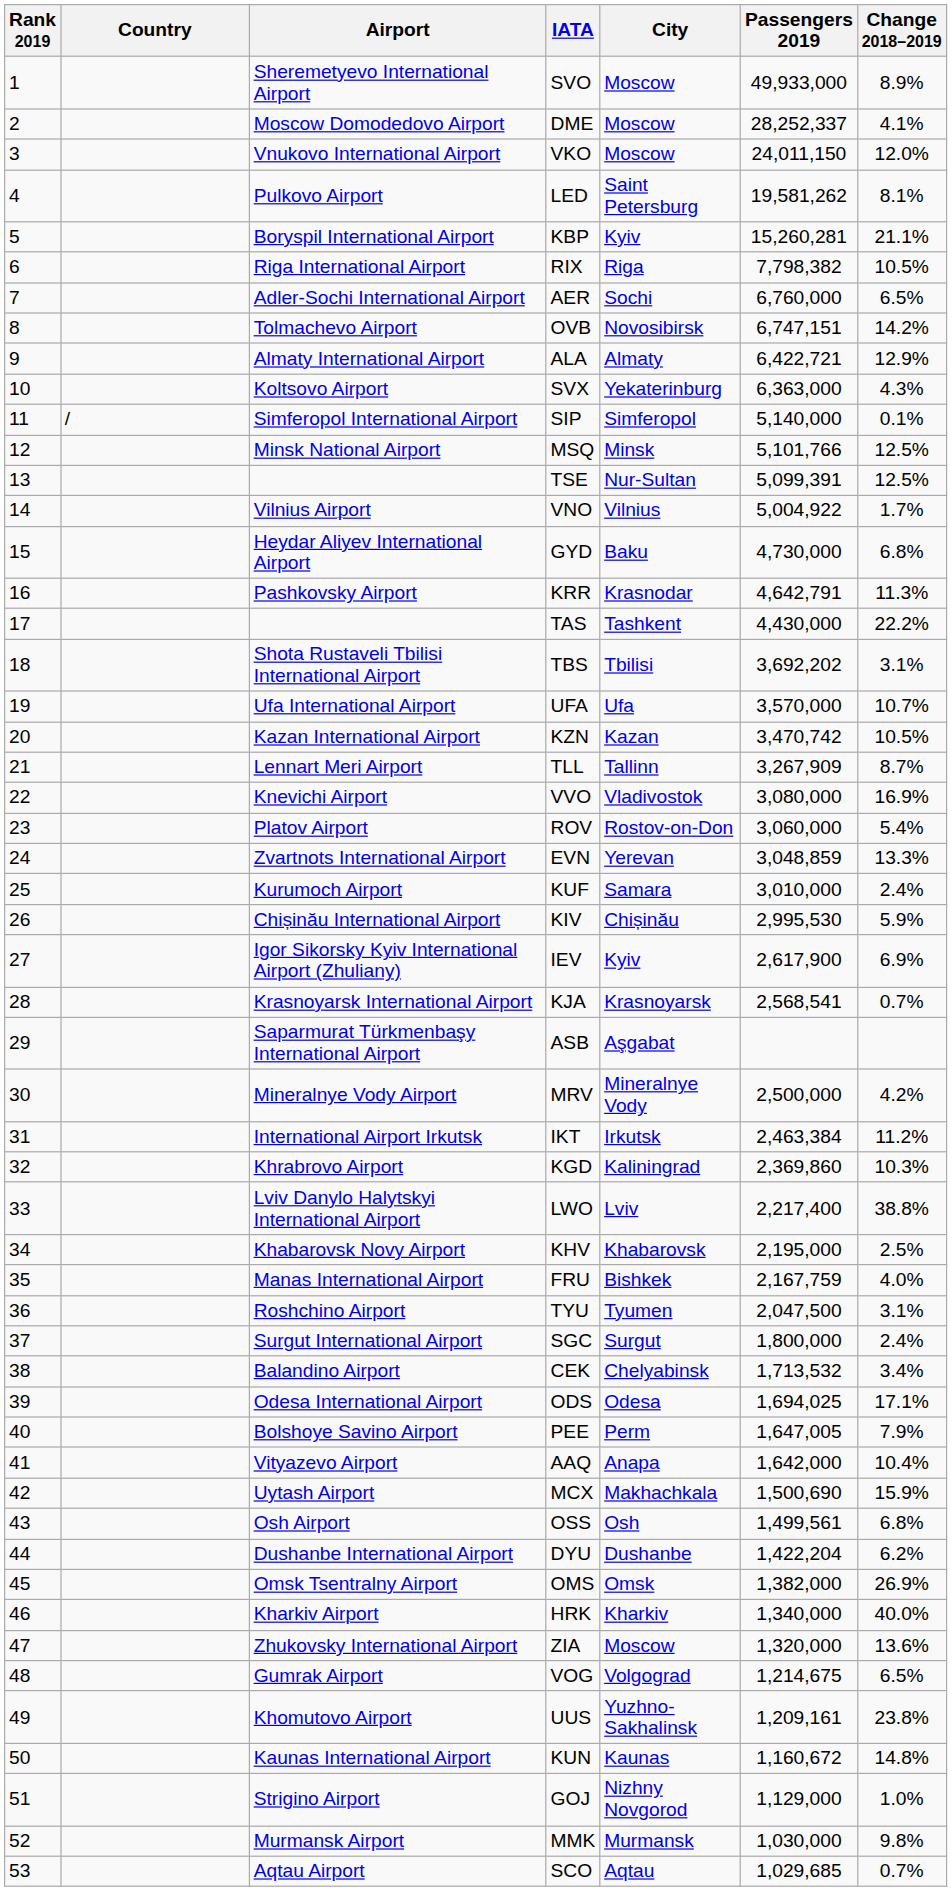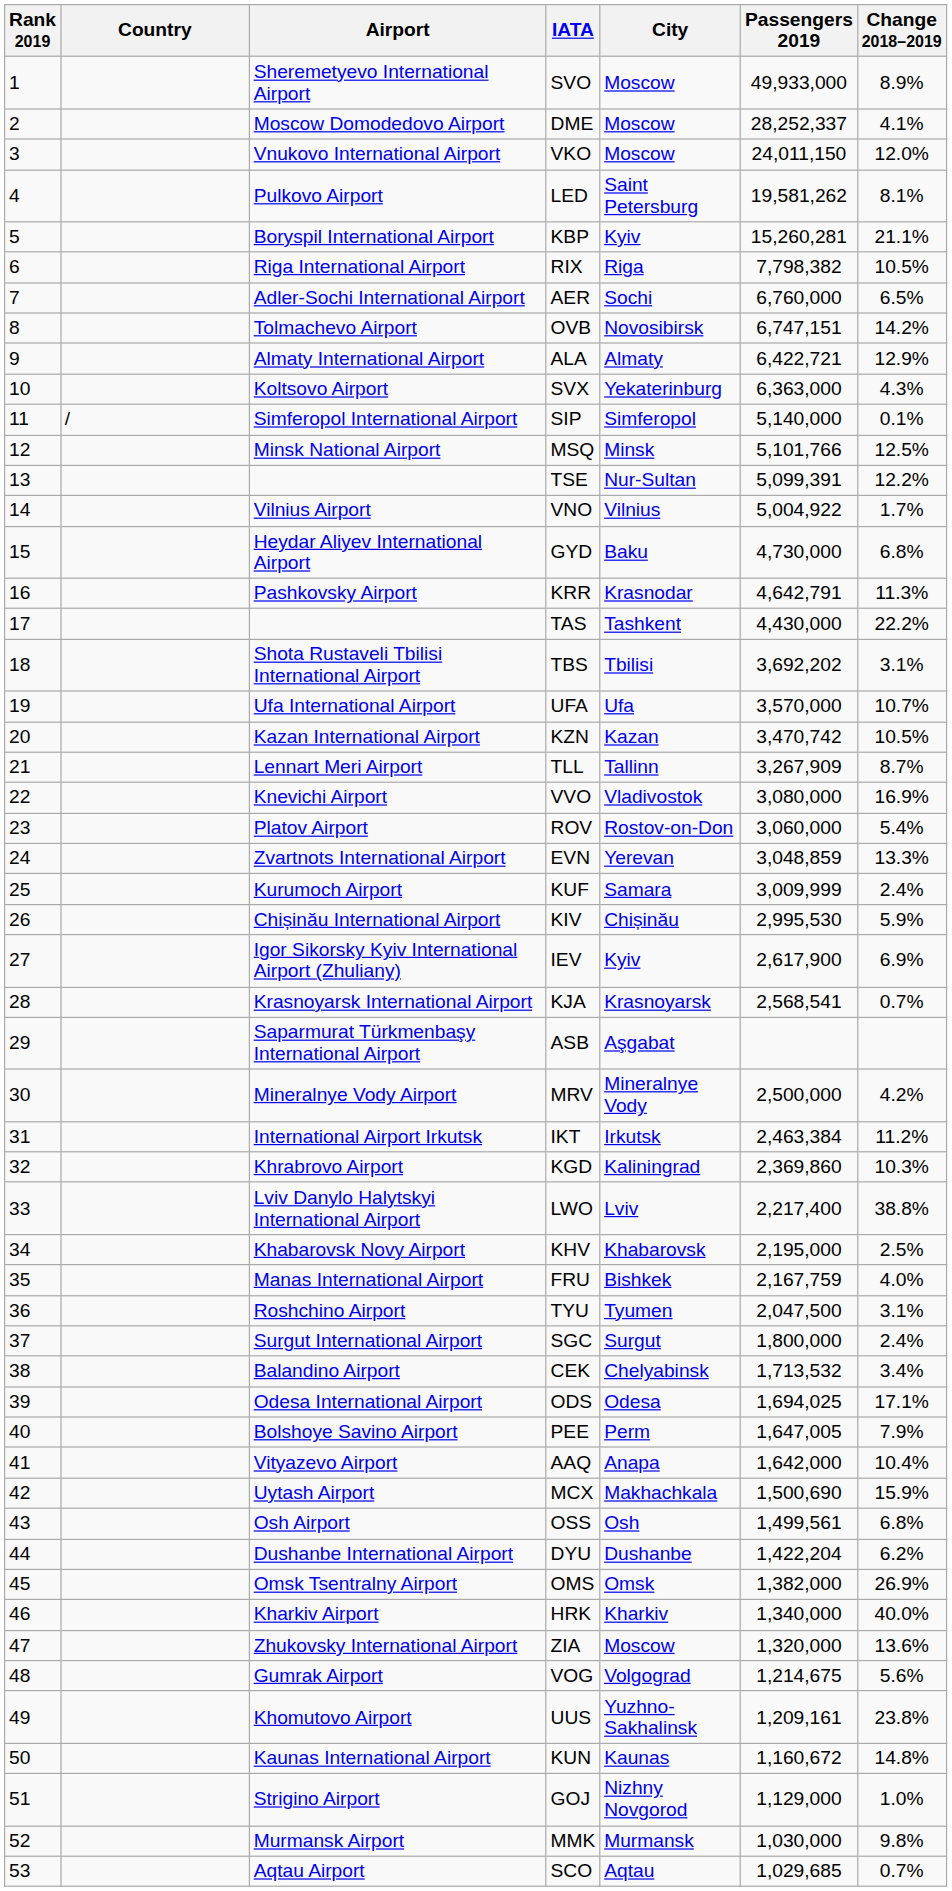TSE | Change 2018–2019: 12.5% -> 12.2%
KUF | Passengers 2019: 3,010,000 -> 3,009,999
VOG | Change 2018–2019: 6.5% -> 5.6%
